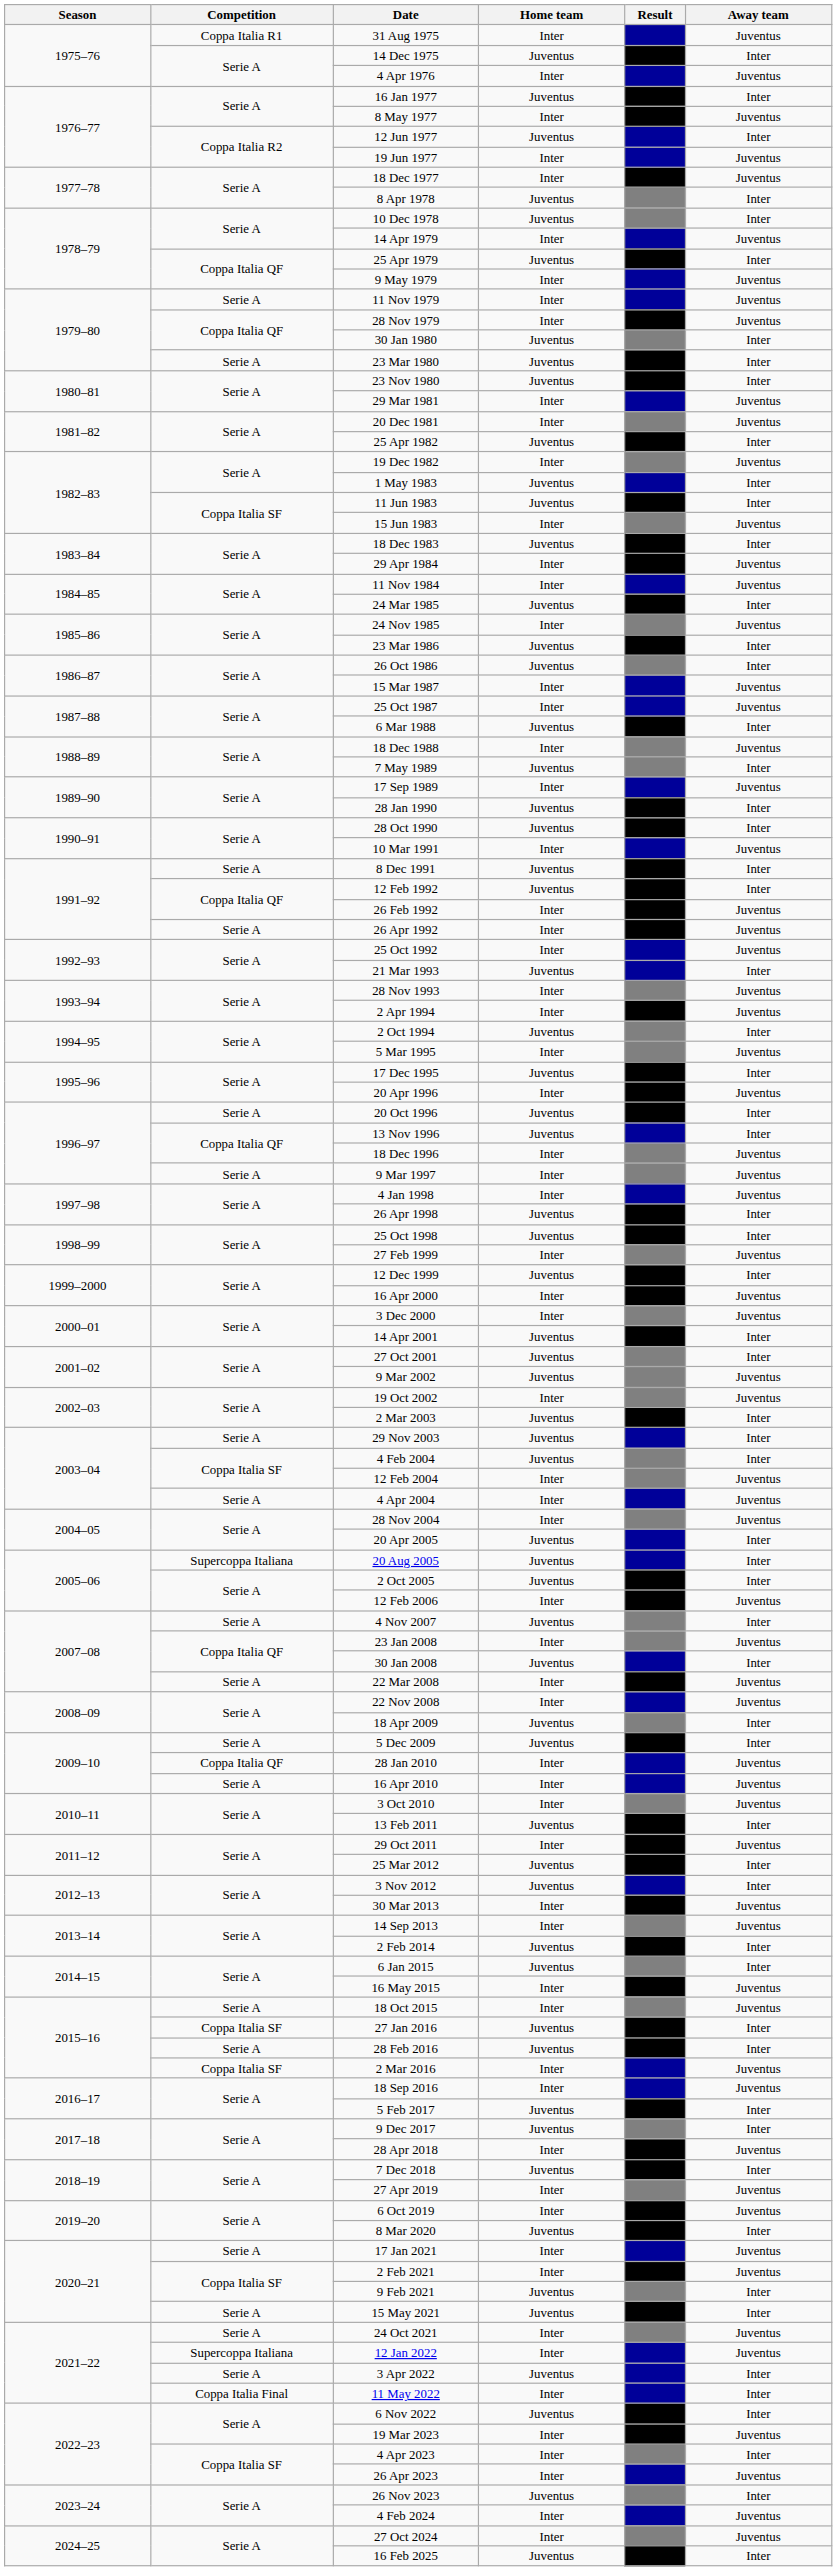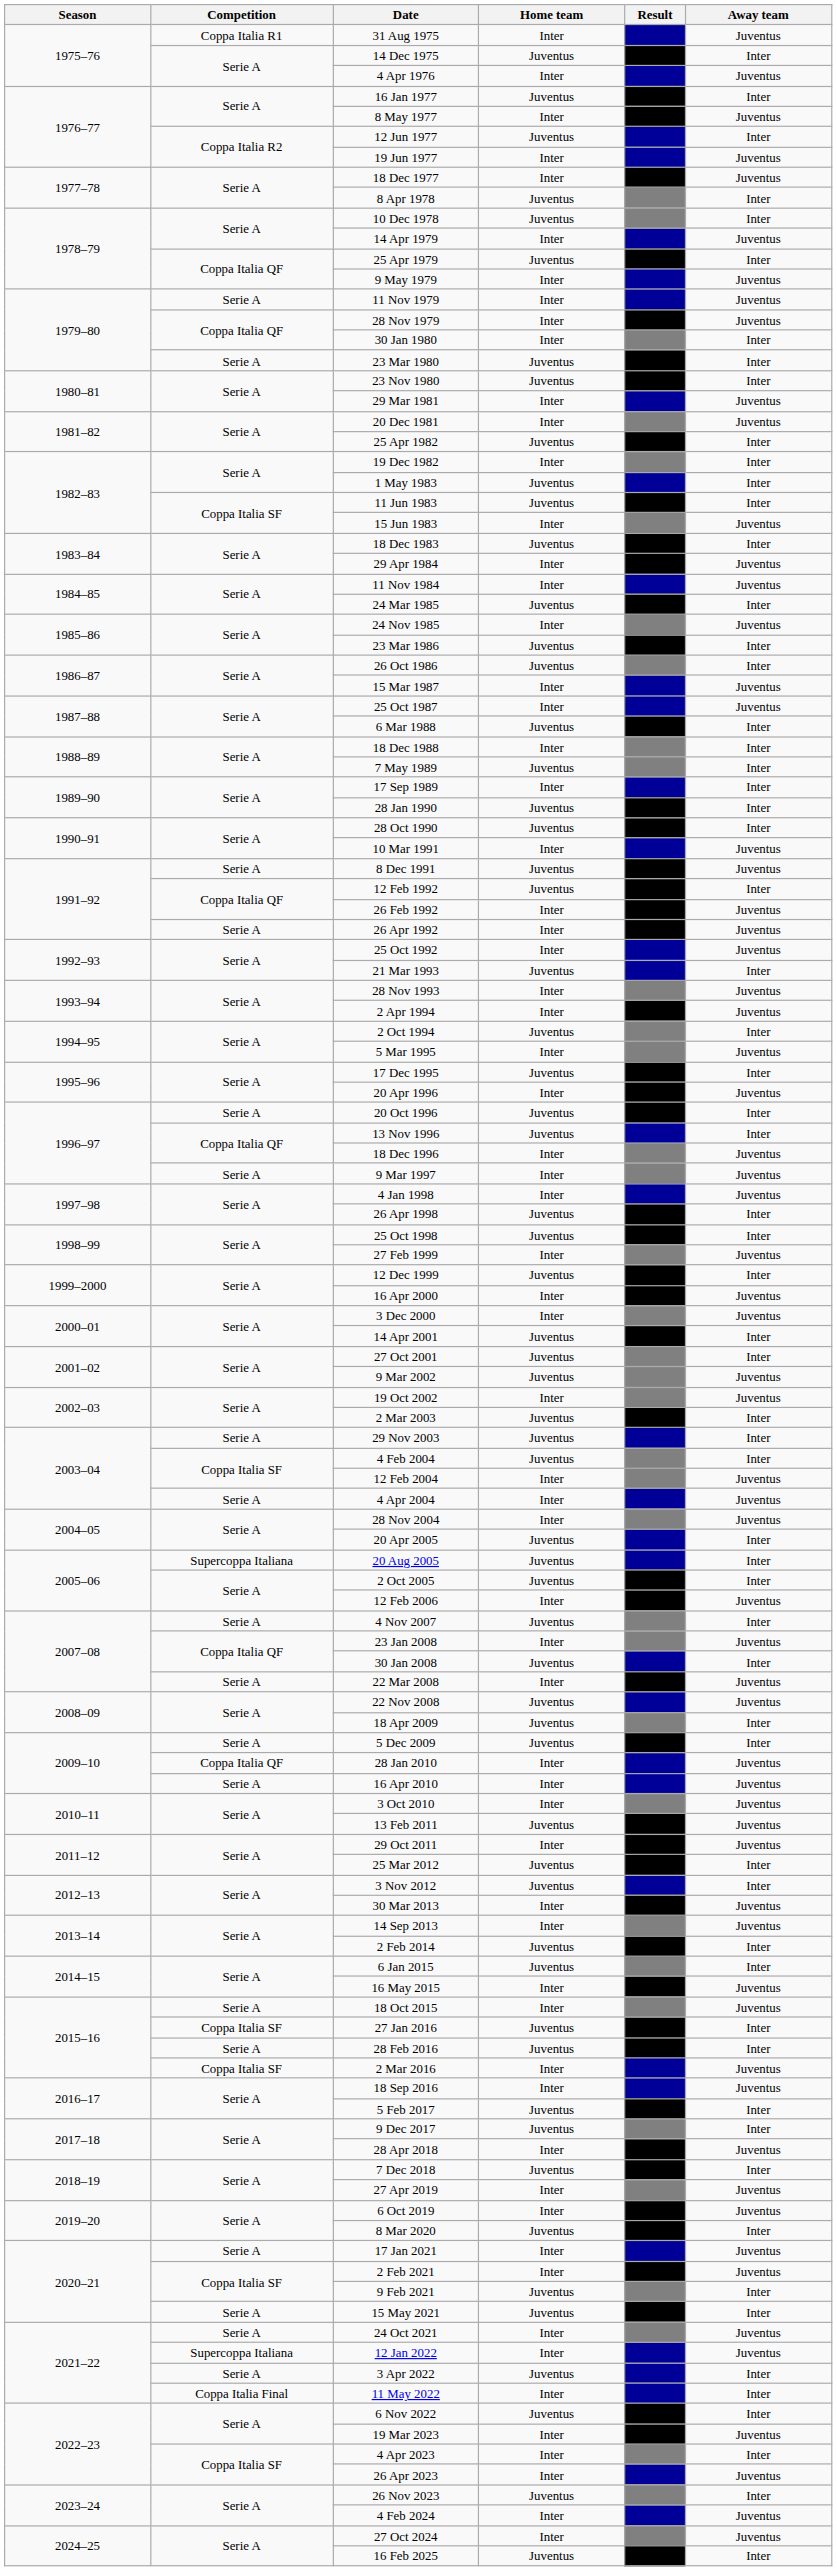30 Jan 1980 | Home team: Juventus -> Inter
19 Dec 1982 | Away team: Juventus -> Inter
18 Dec 1988 | Away team: Juventus -> Inter
17 Sep 1989 | Away team: Juventus -> Inter
8 Dec 1991 | Away team: Inter -> Juventus
22 Nov 2008 | Home team: Inter -> Juventus
13 Feb 2011 | Away team: Inter -> Juventus
